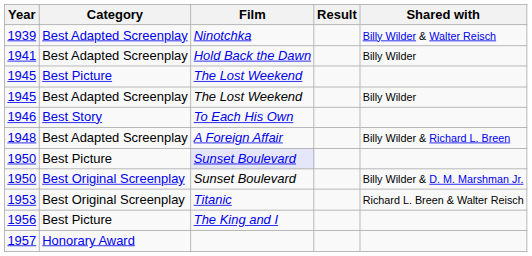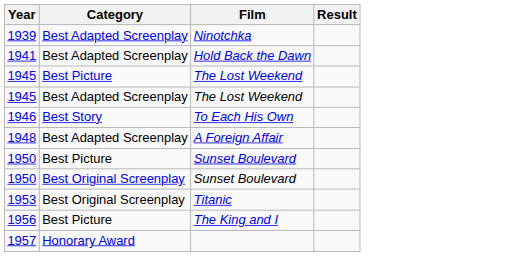- column: Shared with | Billy Wilder & Walter Reisch | Billy Wilder | Billy Wilder | Billy Wilder & Richard L. Breen | Billy Wilder & D. M. Marshman Jr. | Richard L. Breen & Walter Reisch
1950 / Best Picture | Film: lavender background -> no background
